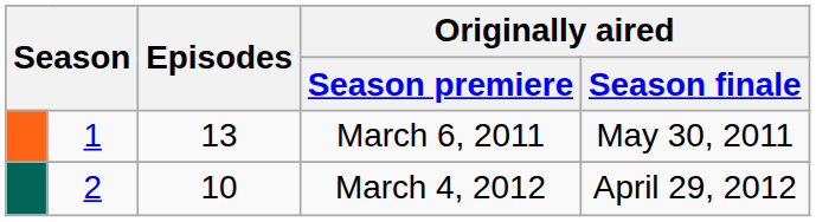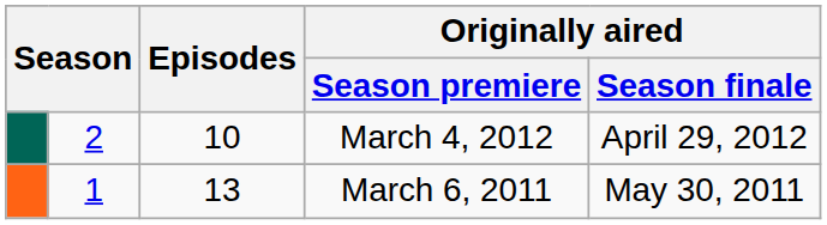rows swapped: March 6, 2011 <-> March 4, 2012
